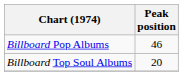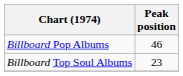Billboard Top Soul Albums | Peak position: 20 -> 23
